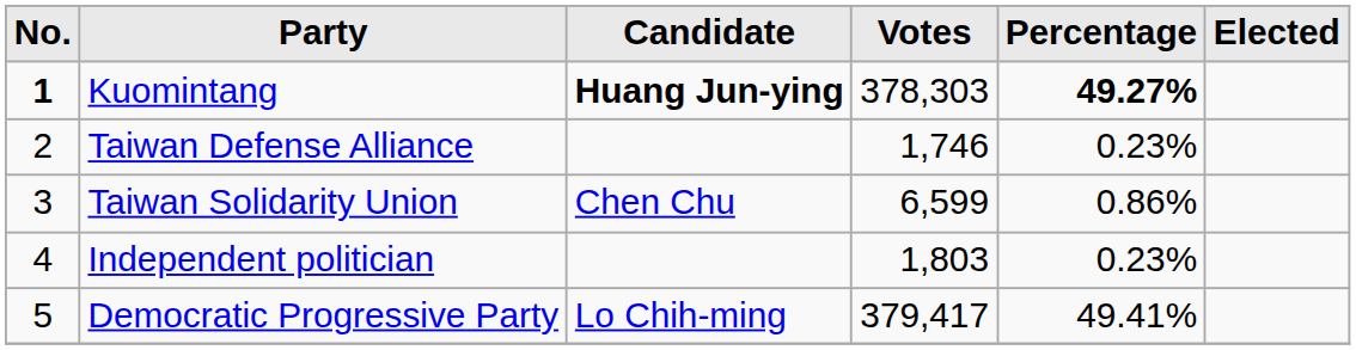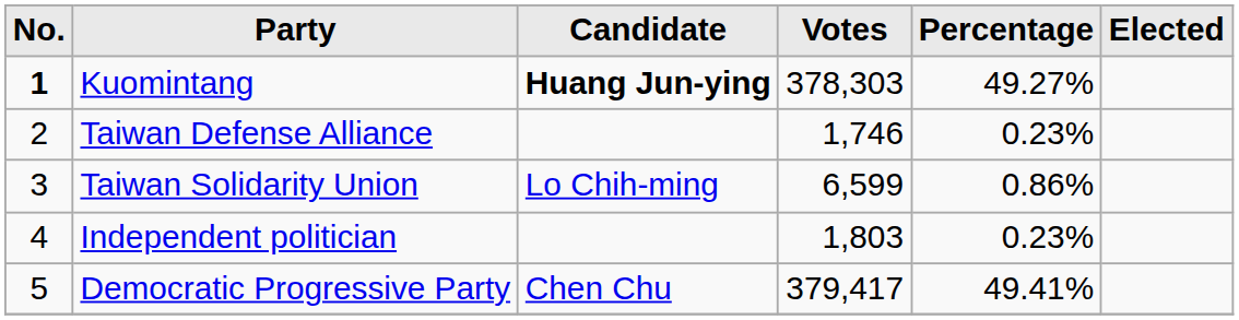Kuomintang | Percentage: bold -> normal
Taiwan Solidarity Union | Candidate: Chen Chu -> Lo Chih-ming
Democratic Progressive Party | Candidate: Lo Chih-ming -> Chen Chu
